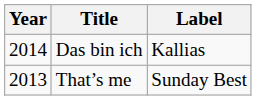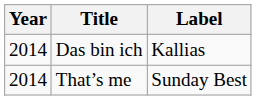That’s me | Year: 2013 -> 2014
